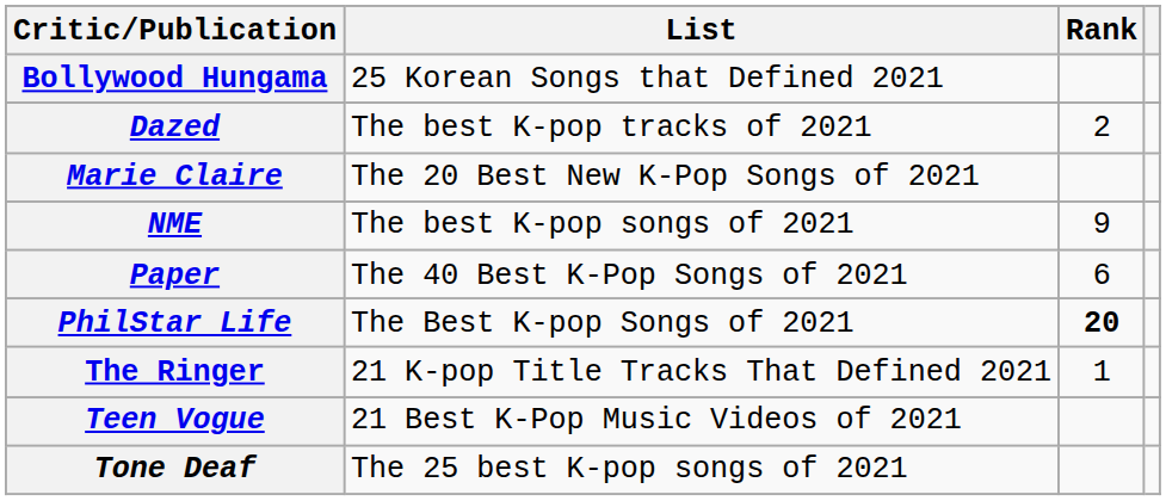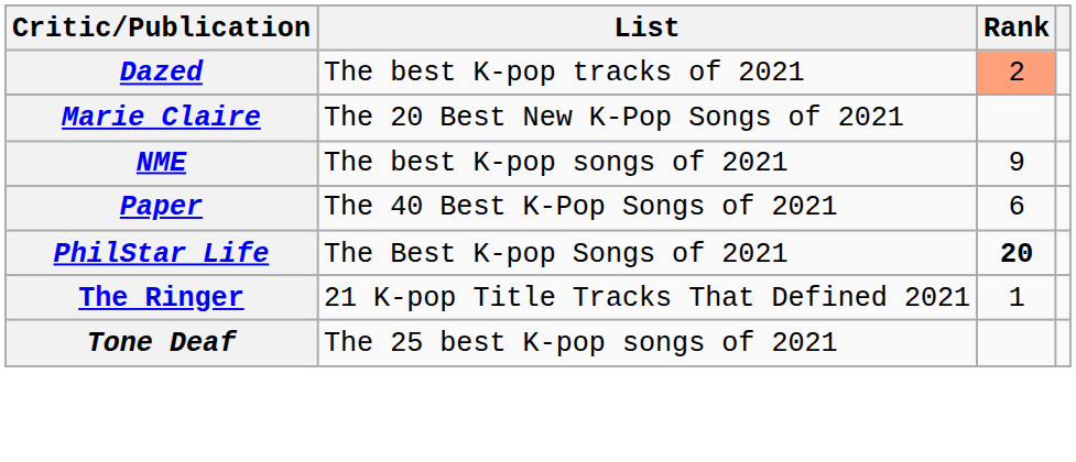- row: Bollywood Hungama | 25 Korean Songs that Defined 2021
Dazed | Rank: no background -> lightsalmon background
- row: Teen Vogue | 21 Best K-Pop Music Videos of 2021
